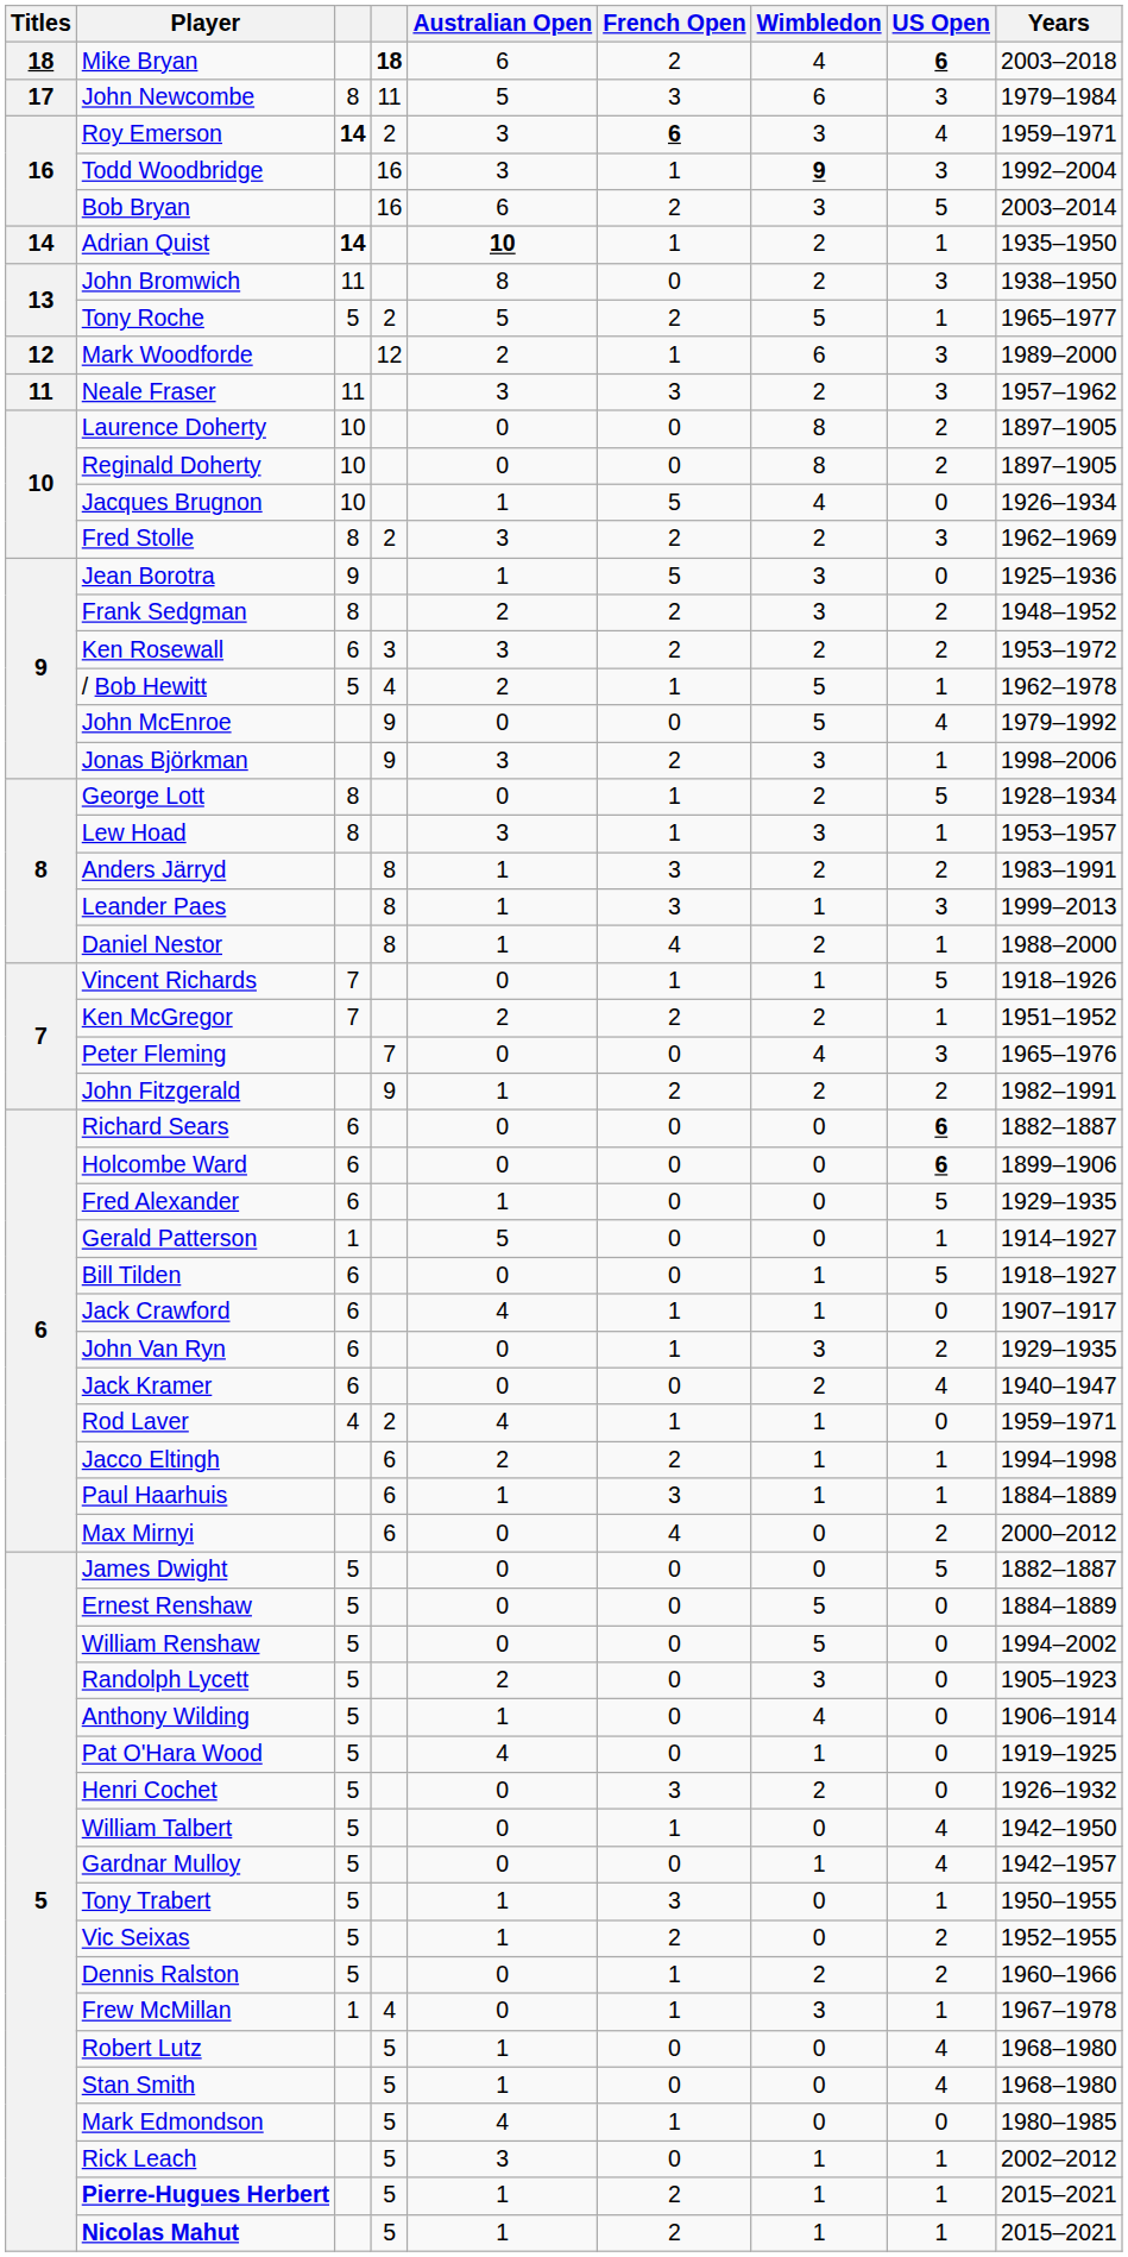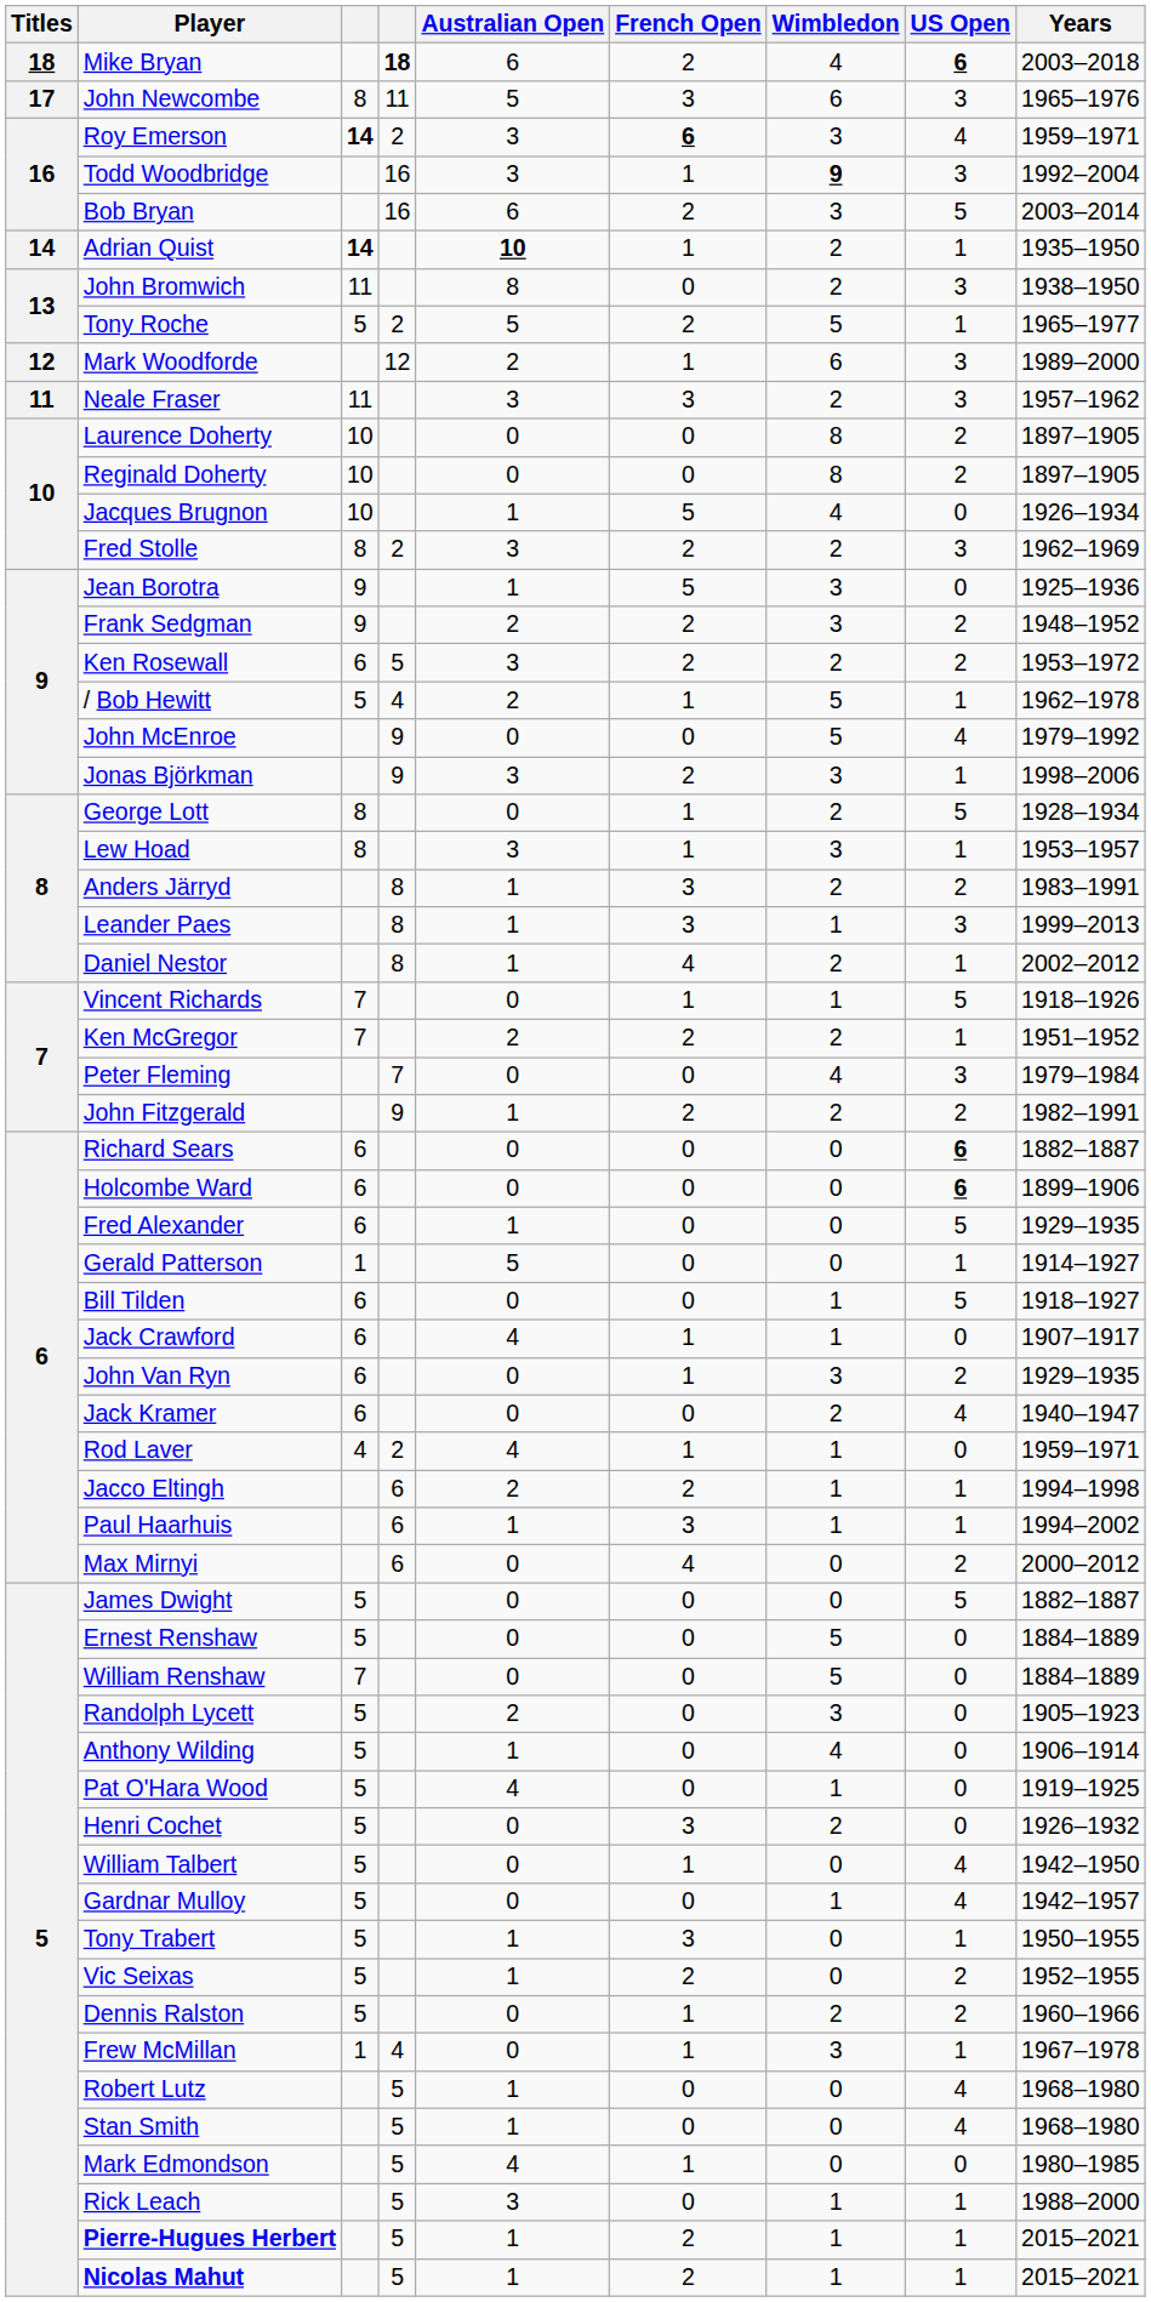John Newcombe | Years: 1979–1984 -> 1965–1976
Frank Sedgman | column 3: 8 -> 9
Ken Rosewall | column 4: 3 -> 5
Daniel Nestor | Years: 1988–2000 -> 2002–2012
Peter Fleming | Years: 1965–1976 -> 1979–1984
Paul Haarhuis | Years: 1884–1889 -> 1994–2002
William Renshaw | column 3: 5 -> 7
William Renshaw | Years: 1994–2002 -> 1884–1889
Rick Leach | Years: 2002–2012 -> 1988–2000
